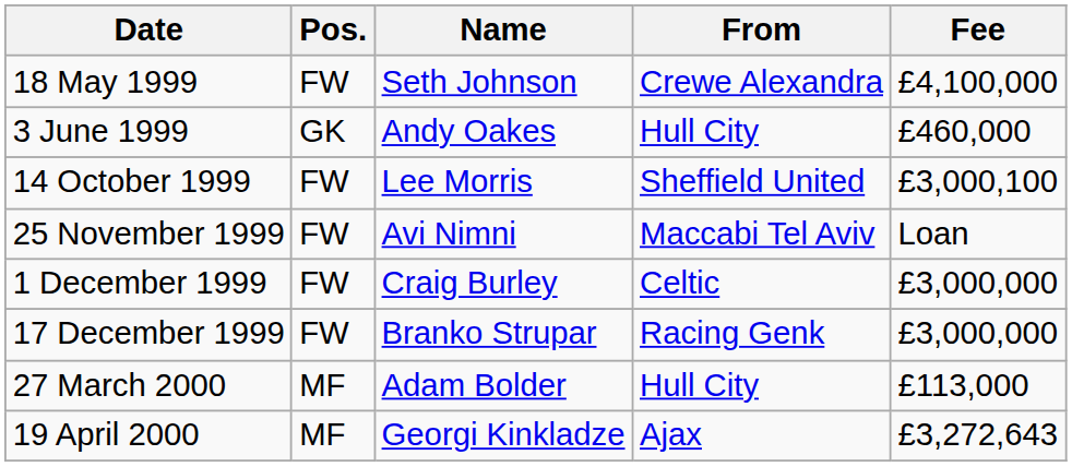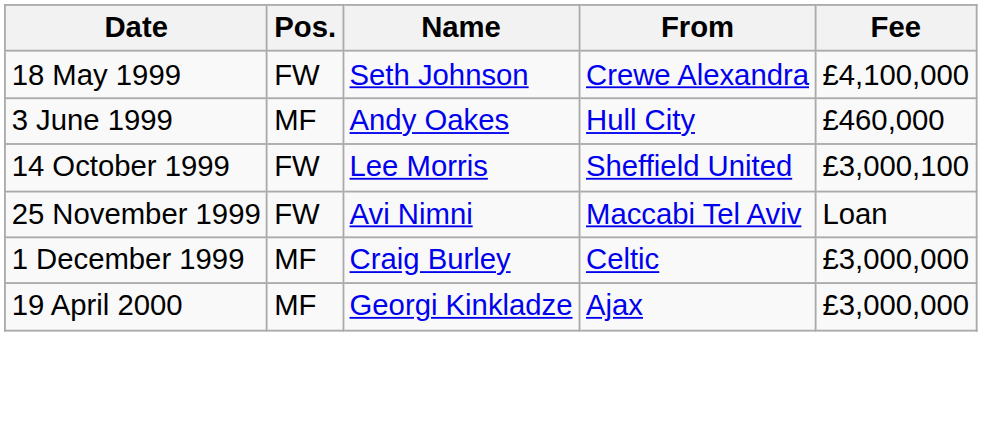3 June 1999 | Pos.: GK -> MF
1 December 1999 | Pos.: FW -> MF
- row: 17 December 1999 | FW | Branko Strupar | Racing Genk | £3,000,000
- row: 27 March 2000 | MF | Adam Bolder | Hull City | £113,000
19 April 2000 | Fee: £3,272,643 -> £3,000,000
